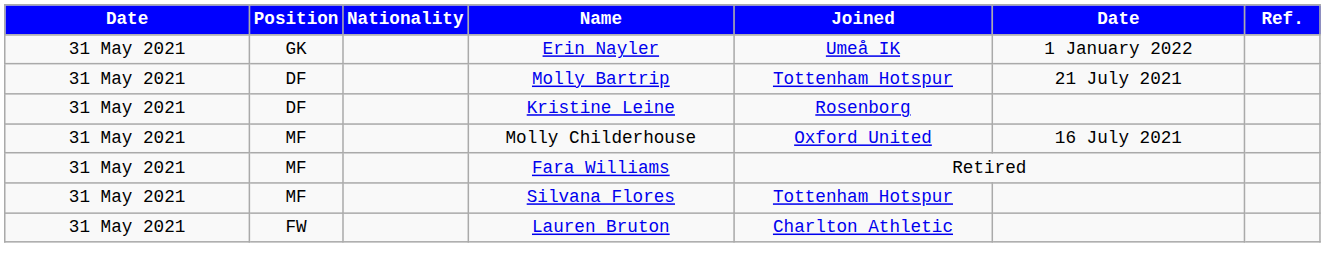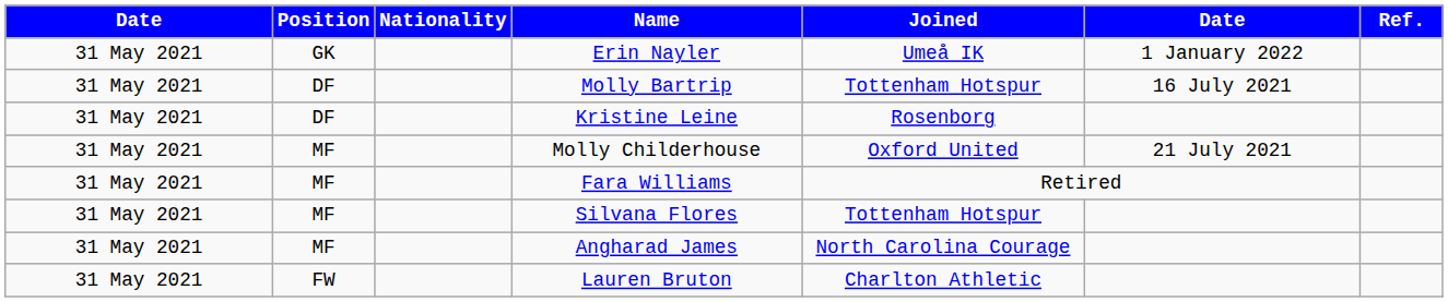Molly Bartrip | column 6: 21 July 2021 -> 16 July 2021
Molly Childerhouse | column 6: 16 July 2021 -> 21 July 2021
+ row: 31 May 2021 | MF | Angharad James | North Carolina Courage
